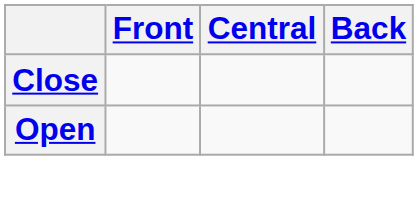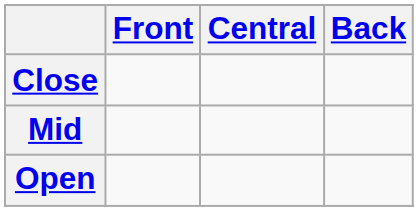+ row: Mid
